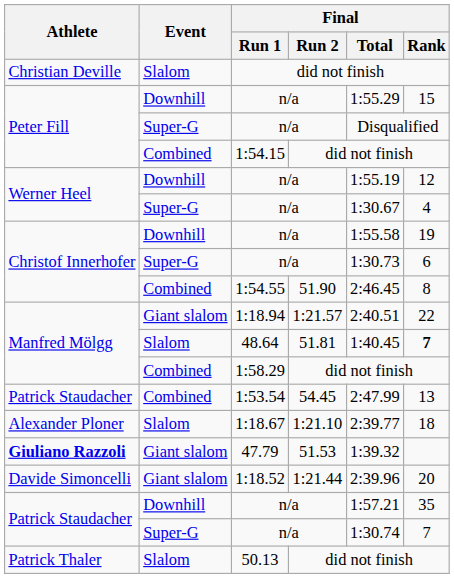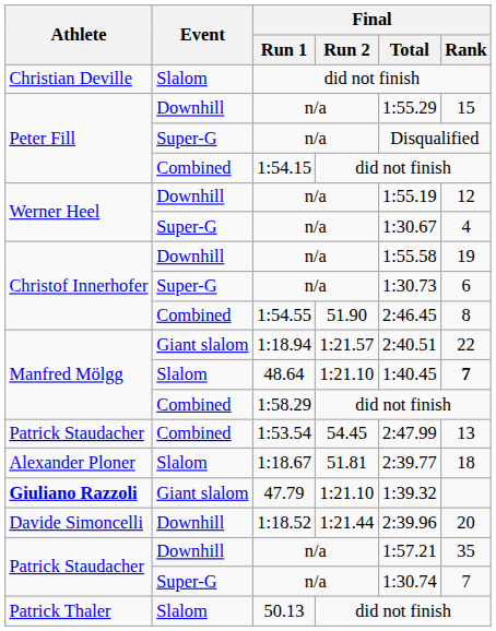48.64 | Final / Run 2: 51.81 -> 1:21.10
1:18.67 | Final / Run 2: 1:21.10 -> 51.81
47.79 | Final / Run 2: 51.53 -> 1:21.10
1:18.52 | Event: Giant slalom -> Downhill
